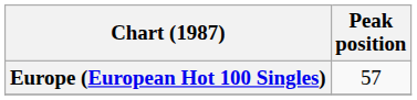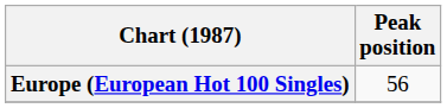Europe (European Hot 100 Singles) | Peak position: 57 -> 56
